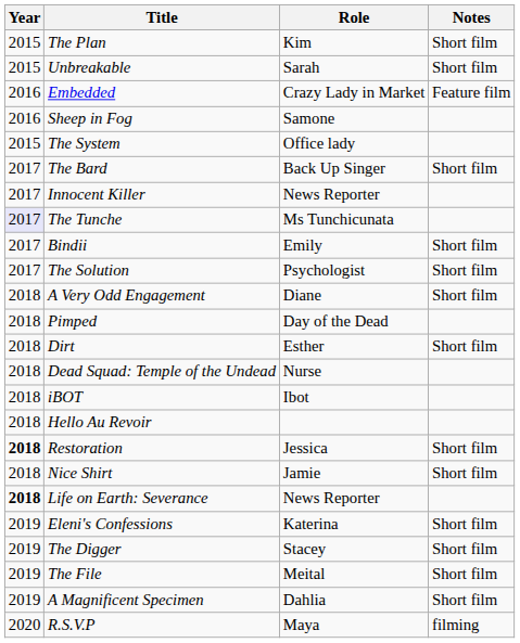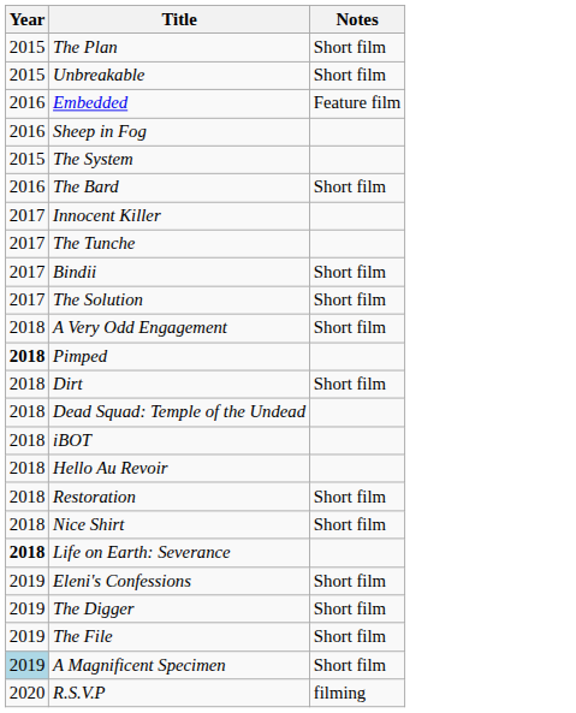- column: Role | Kim | Sarah | Crazy Lady in Market | Samone | Office lady | Back Up Singer | News Reporter | Ms Tunchicunata | Emily | Psychologist | Diane | Day of the Dead | Esther | Nurse | Ibot | Jessica | Jamie | News Reporter | Katerina | Stacey | Meital | Dahlia | Maya
The Bard | Year: 2017 -> 2016
The Tunche | Year: lavender background -> no background
Pimped | Year: normal -> bold
Restoration | Year: bold -> normal
A Magnificent Specimen | Year: no background -> lightblue background
